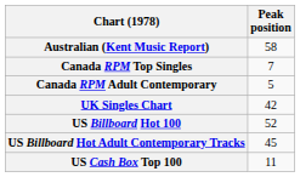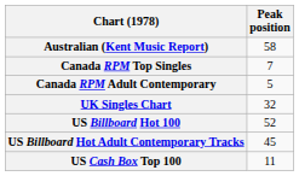UK Singles Chart | Peak position: 42 -> 32
